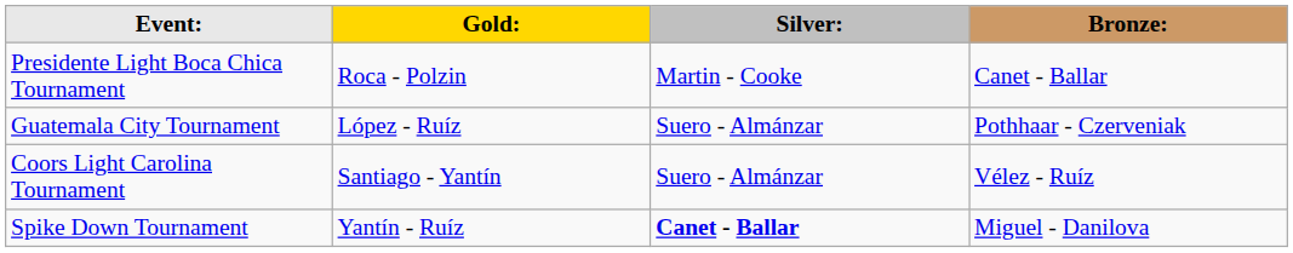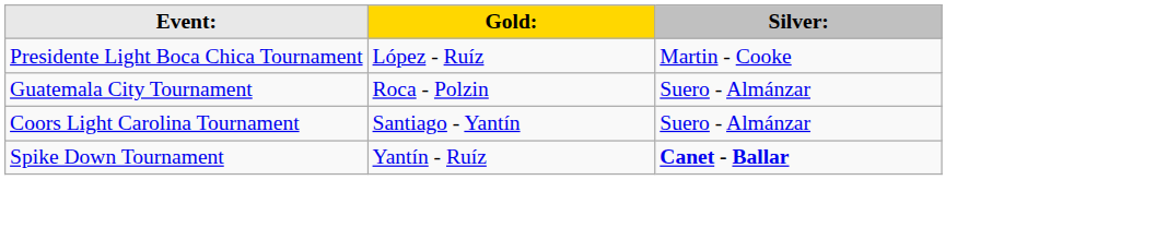- column: Bronze: | Canet - Ballar | Pothhaar - Czerveniak | Vélez - Ruíz | Miguel - Danilova
Presidente Light Boca Chica Tournament | Gold:: Roca - Polzin -> López - Ruíz
Guatemala City Tournament | Gold:: López - Ruíz -> Roca - Polzin
